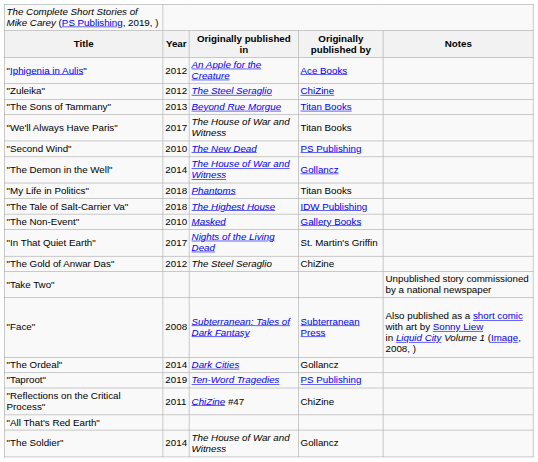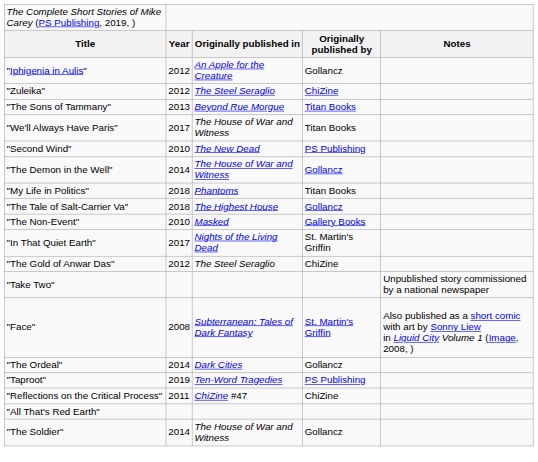"Iphigenia in Aulis" | column 4: Ace Books -> Gollancz
"The Tale of Salt-Carrier Va" | column 4: IDW Publishing -> Gollancz
"Face" | column 4: Subterranean Press -> St. Martin's Griffin
